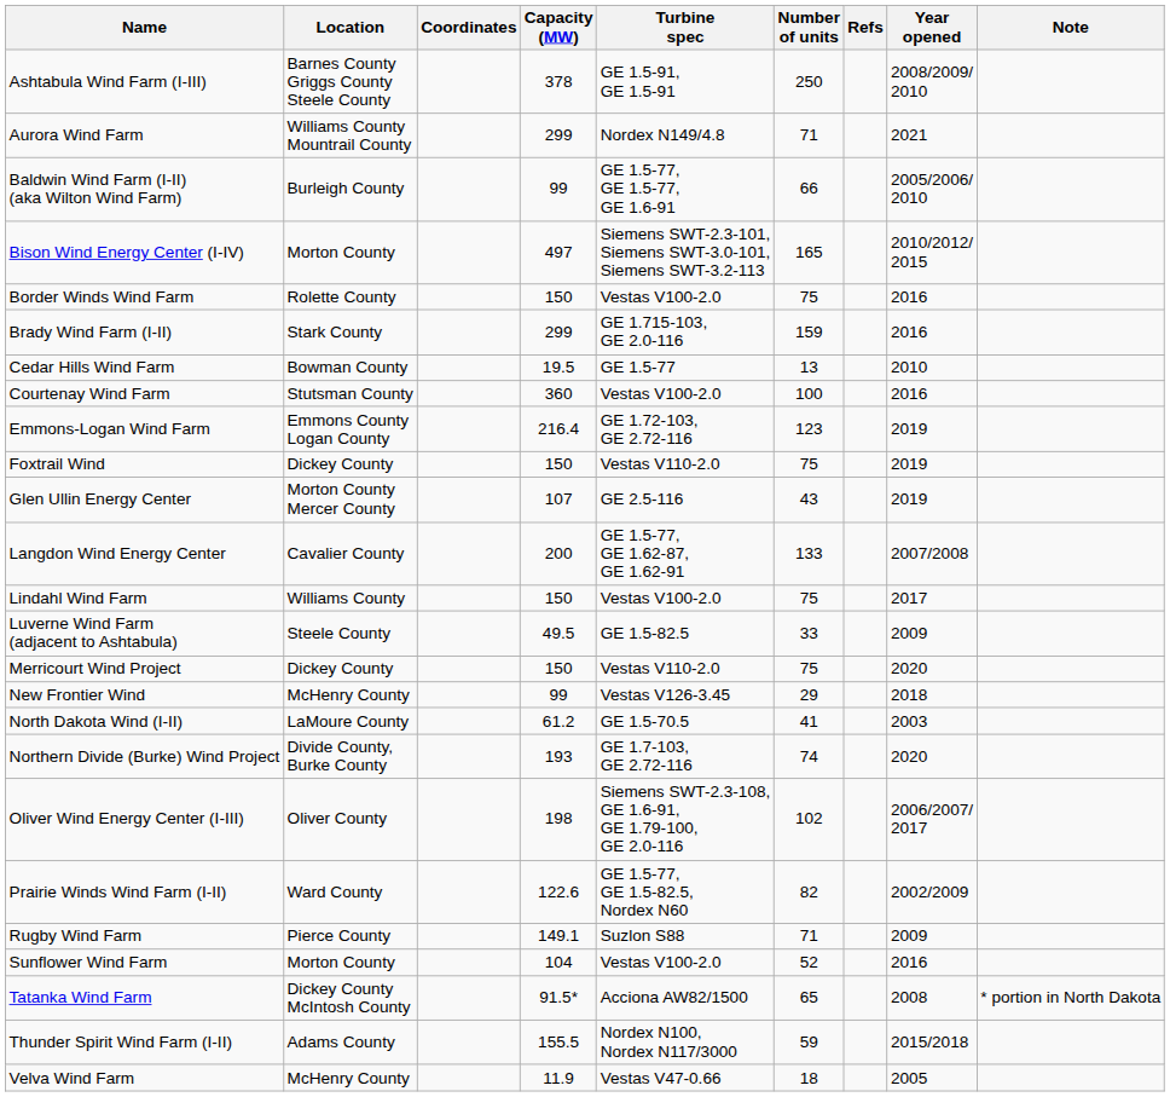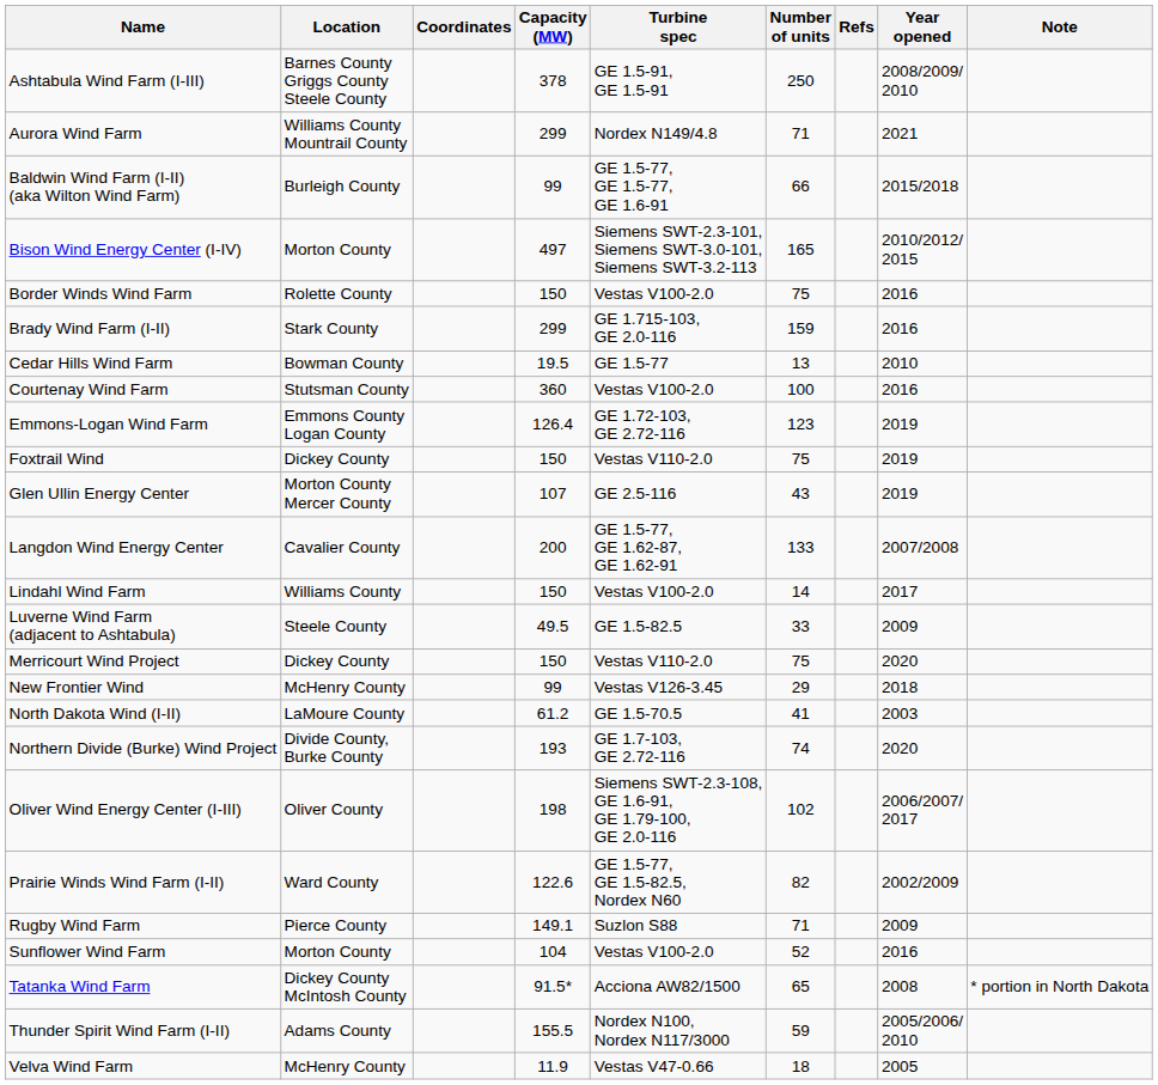Baldwin Wind Farm (I-II) (aka Wilton Wind Farm) | Year opened: 2005/2006/ 2010 -> 2015/2018
Emmons-Logan Wind Farm | Capacity (MW): 216.4 -> 126.4
Lindahl Wind Farm | Number of units: 75 -> 14
Thunder Spirit Wind Farm (I-II) | Year opened: 2015/2018 -> 2005/2006/ 2010
